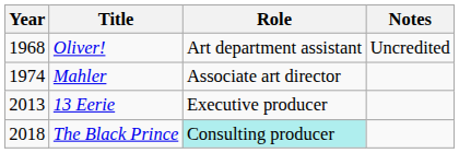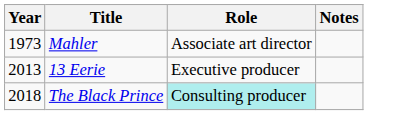- row: 1968 | Oliver! | Art department assistant | Uncredited
Mahler | Year: 1974 -> 1973
